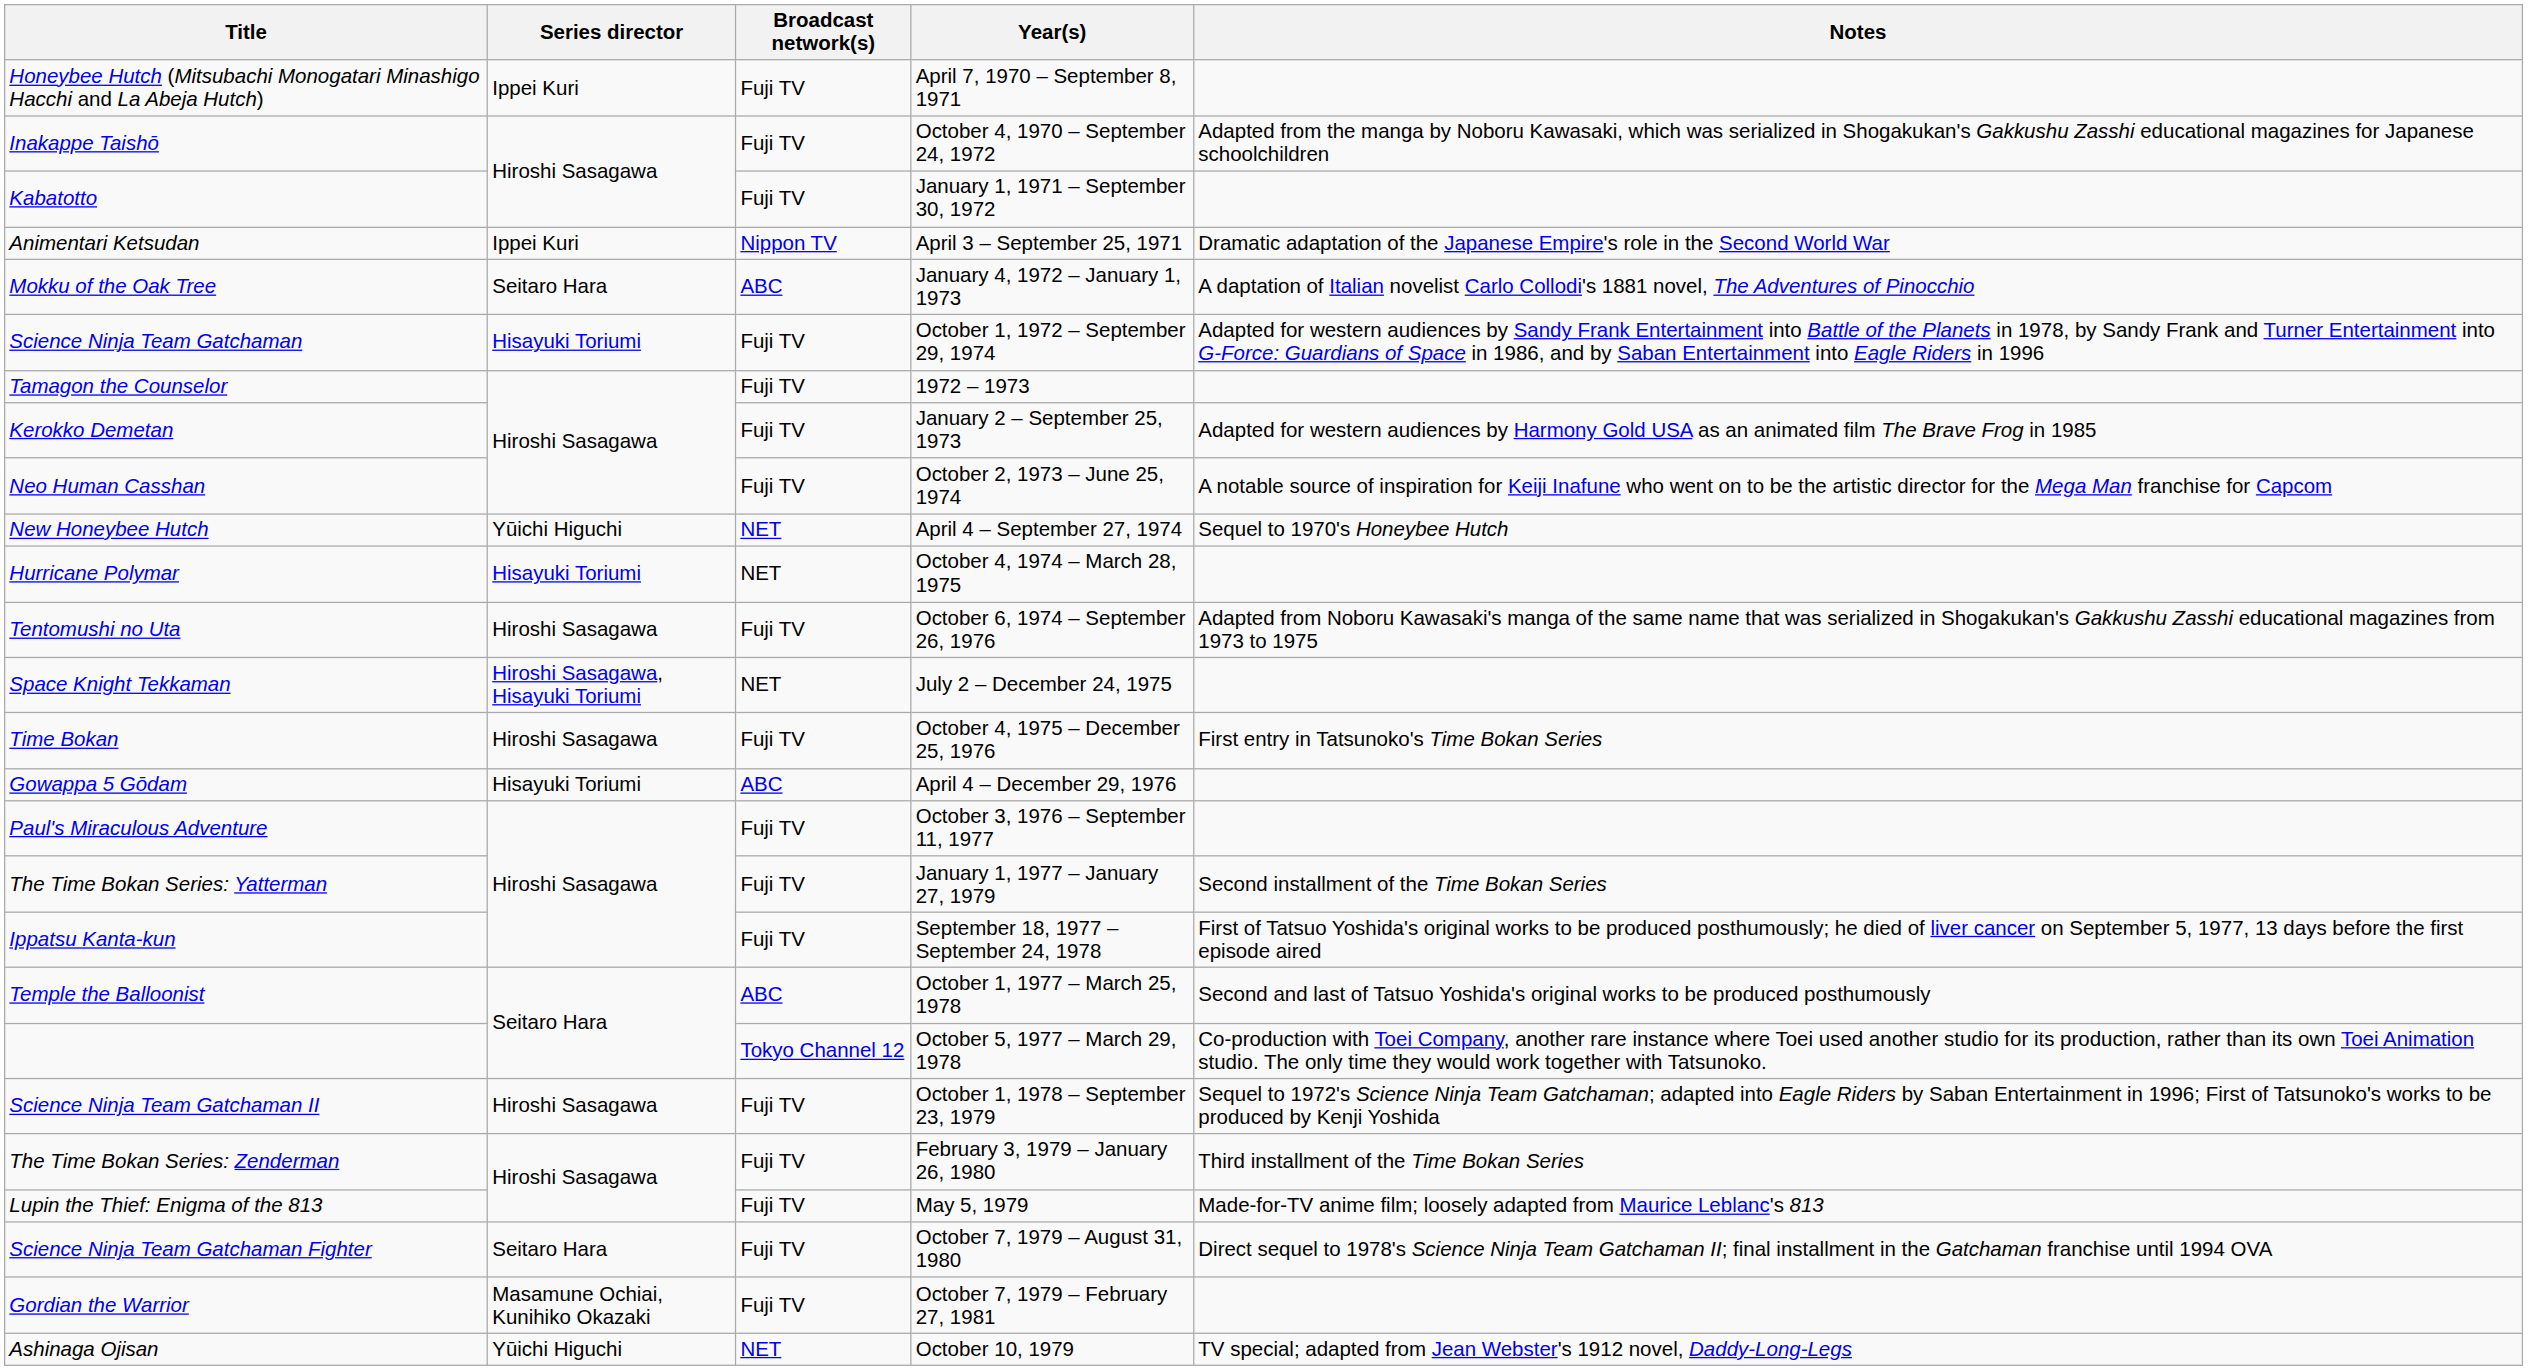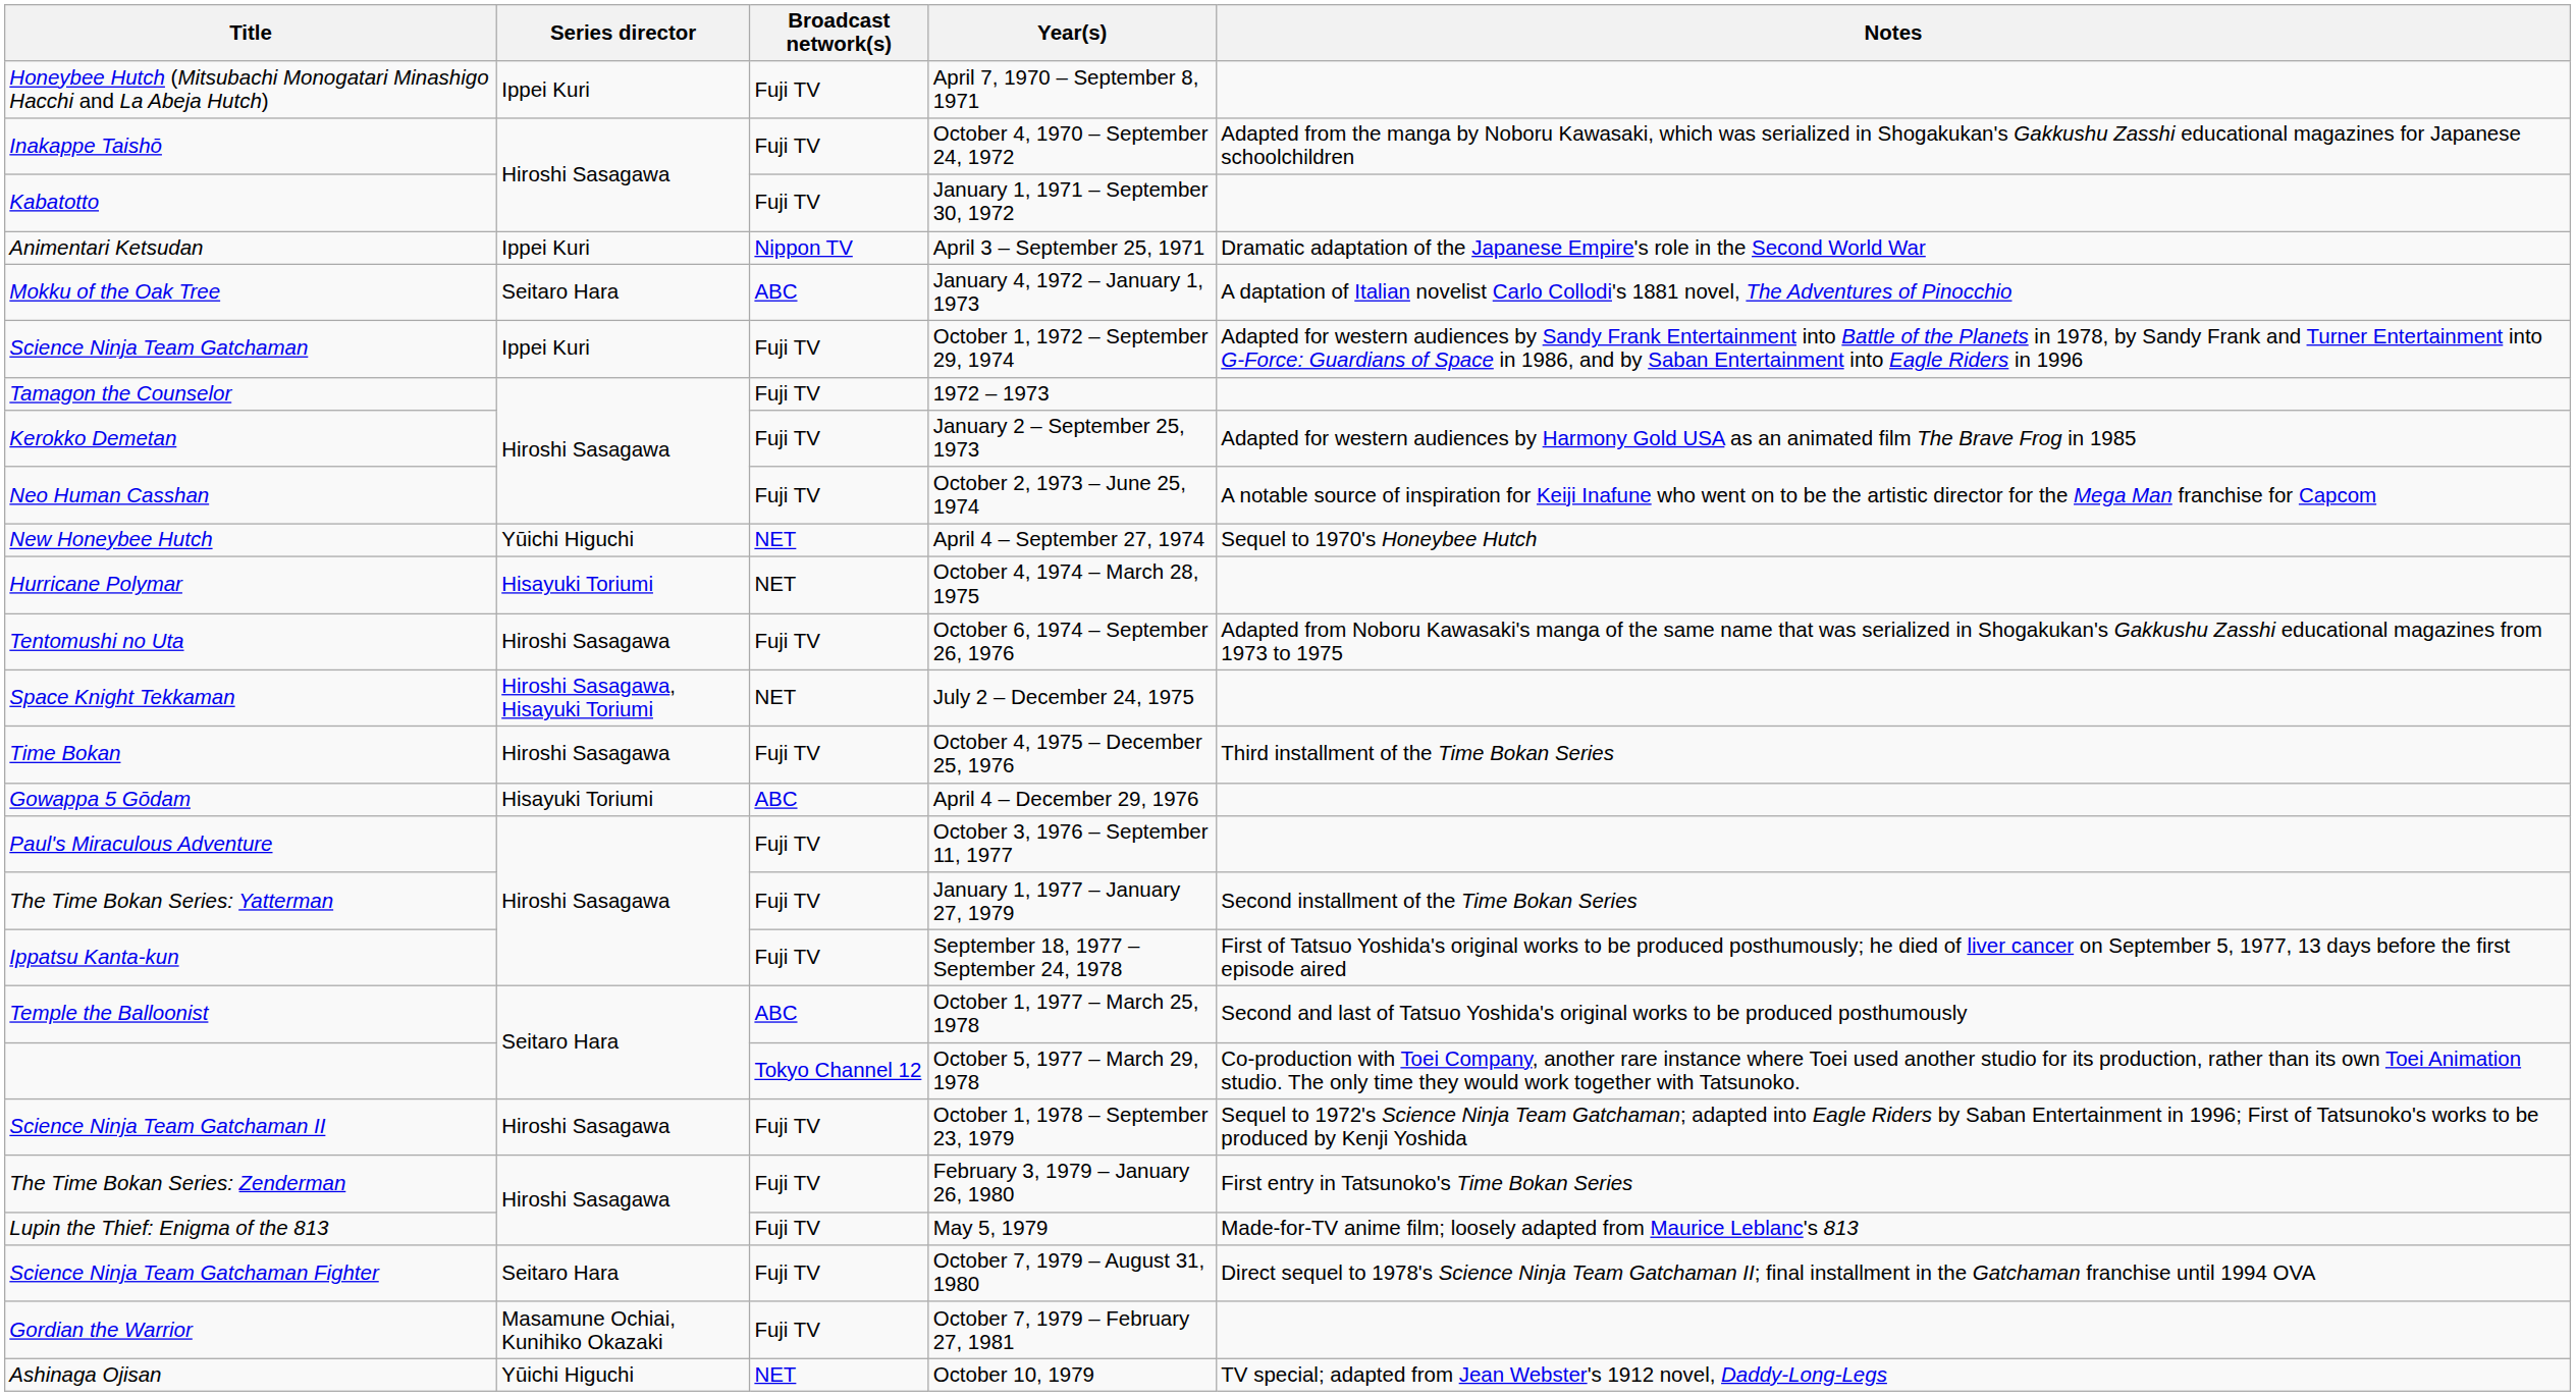Science Ninja Team Gatchaman | Series director: Hisayuki Toriumi -> Ippei Kuri
Time Bokan | Notes: First entry in Tatsunoko's Time Bokan Series -> Third installment of the Time Bokan Series
The Time Bokan Series: Zenderman | Notes: Third installment of the Time Bokan Series -> First entry in Tatsunoko's Time Bokan Series
